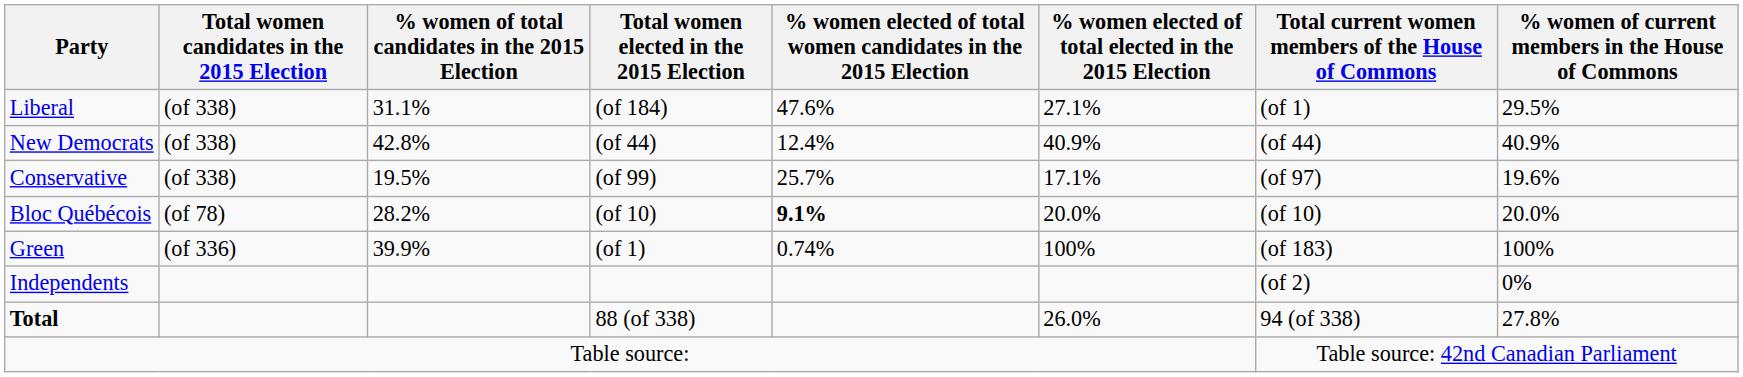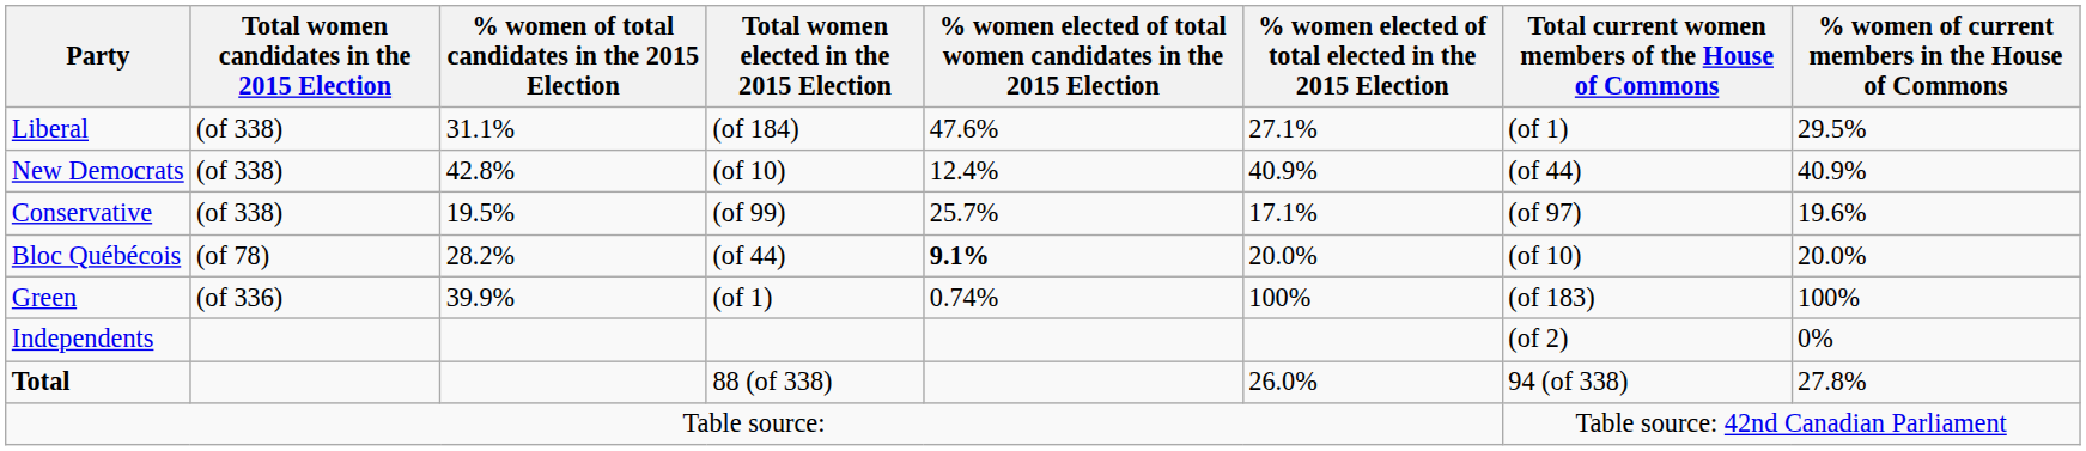New Democrats | Total women elected in the 2015 Election: (of 44) -> (of 10)
Bloc Québécois | Total women elected in the 2015 Election: (of 10) -> (of 44)
